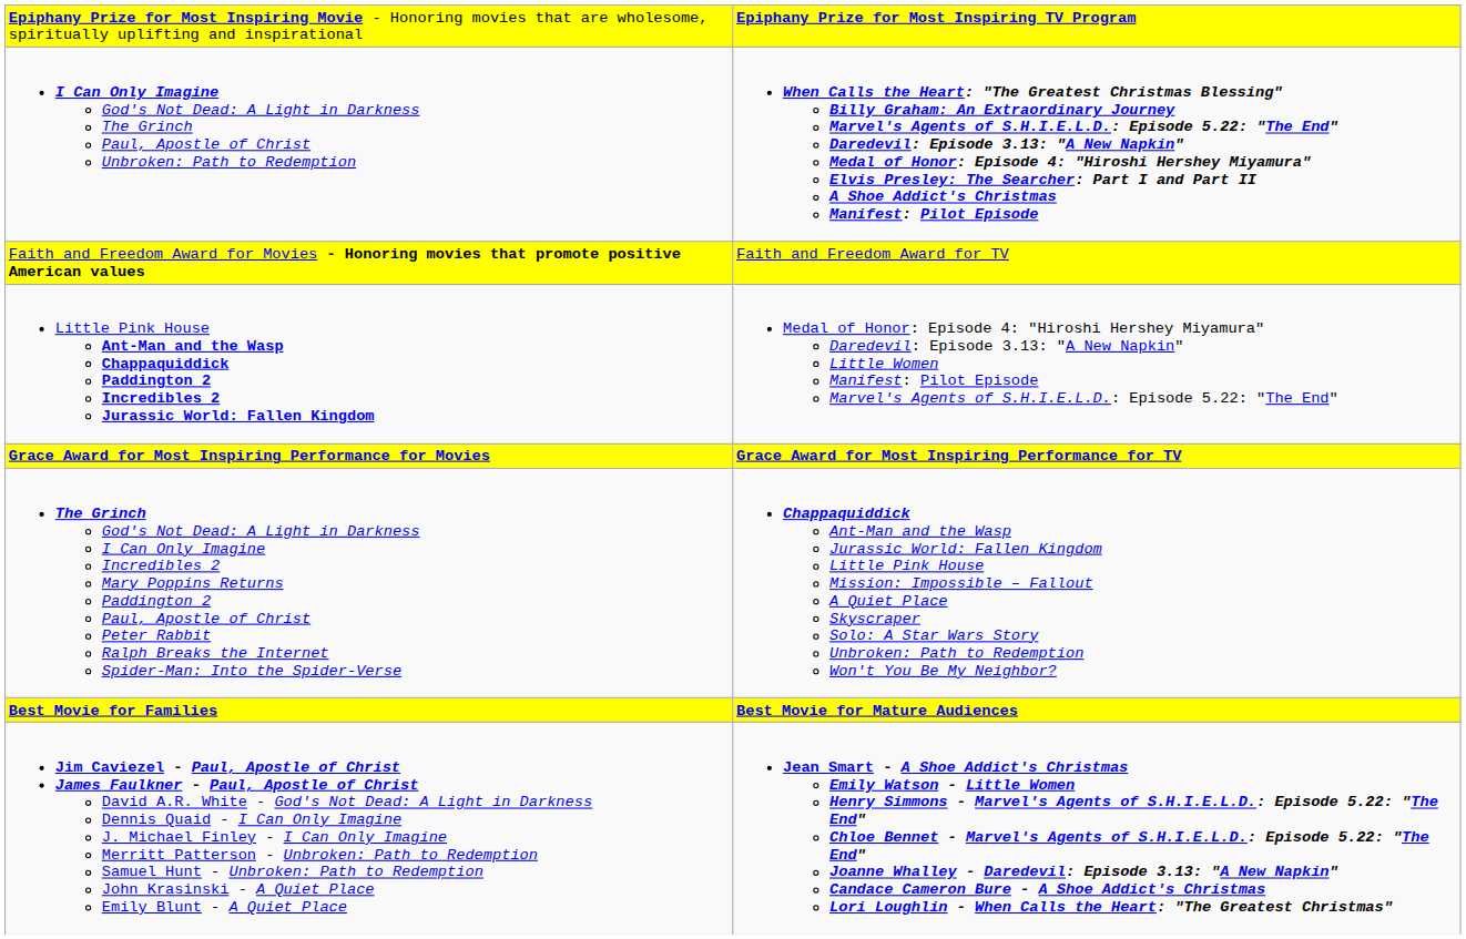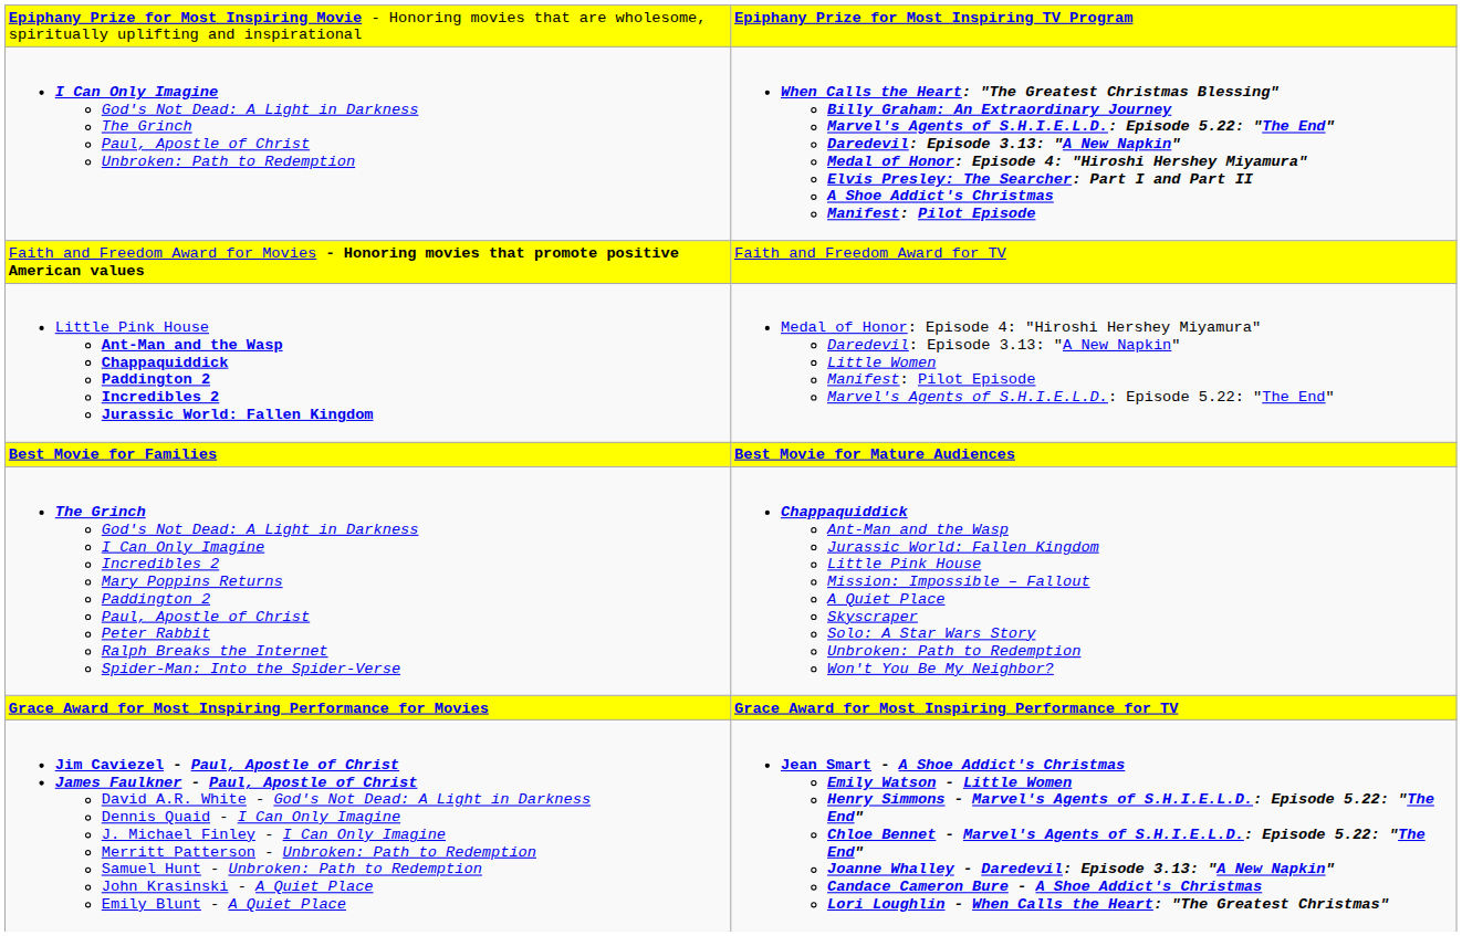rows swapped: Best Movie for Families <-> Grace Award for Most Inspiring Performance for Movies
